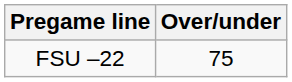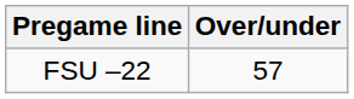FSU –22 | Over/under: 75 -> 57
